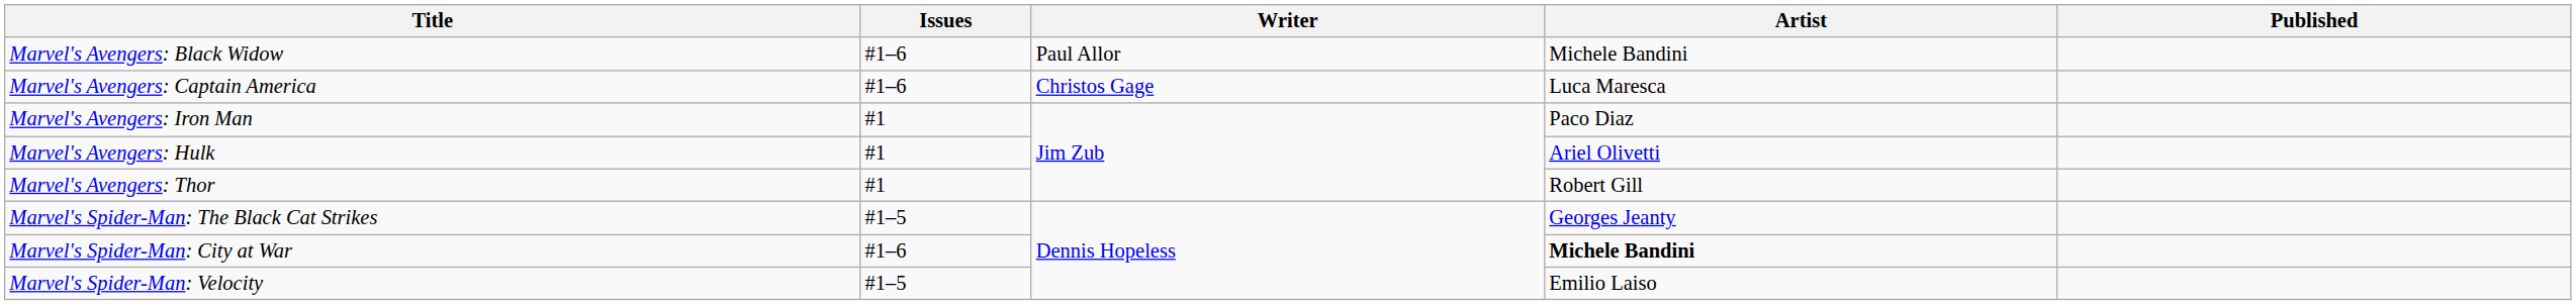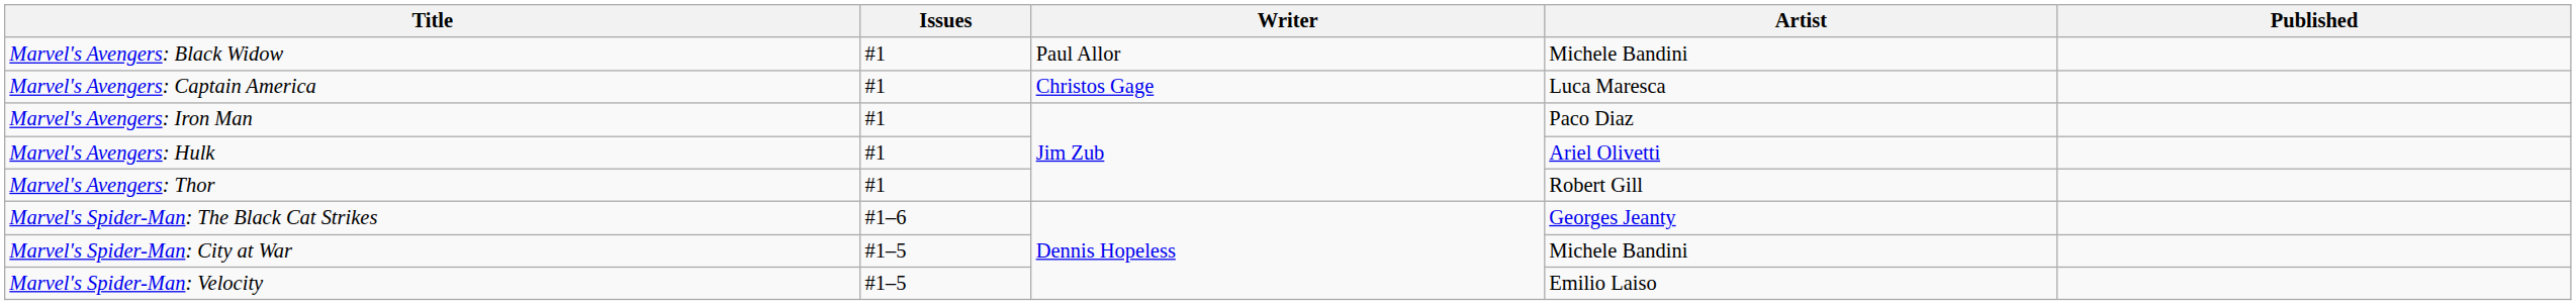Marvel's Avengers: Black Widow | Issues: #1–6 -> #1
Marvel's Avengers: Captain America | Issues: #1–6 -> #1
Marvel's Spider-Man: The Black Cat Strikes | Issues: #1–5 -> #1–6
Marvel's Spider-Man: City at War | Issues: #1–6 -> #1–5
Marvel's Spider-Man: City at War | Artist: bold -> normal
